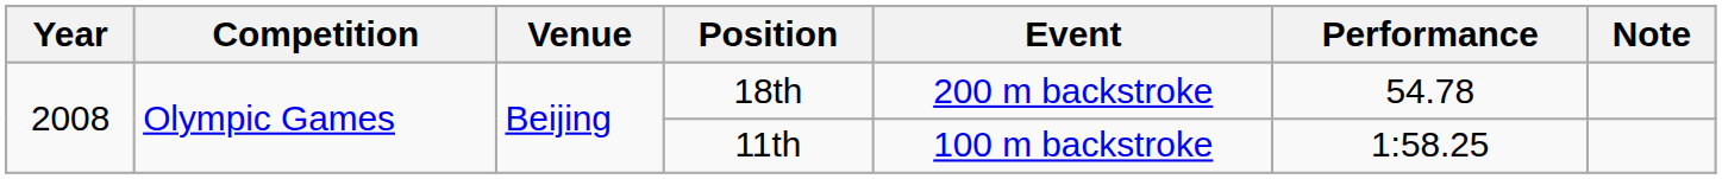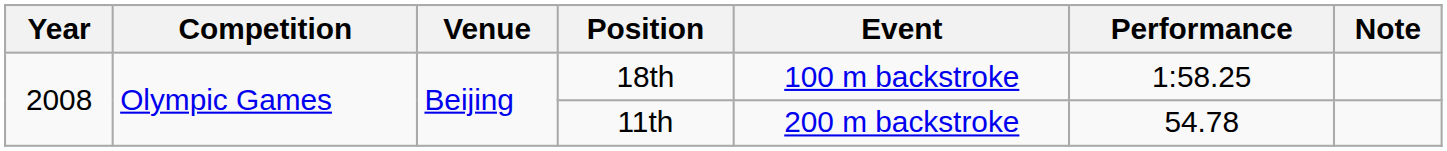18th | Event: 200 m backstroke -> 100 m backstroke
18th | Performance: 54.78 -> 1:58.25
11th | Event: 100 m backstroke -> 200 m backstroke
11th | Performance: 1:58.25 -> 54.78
